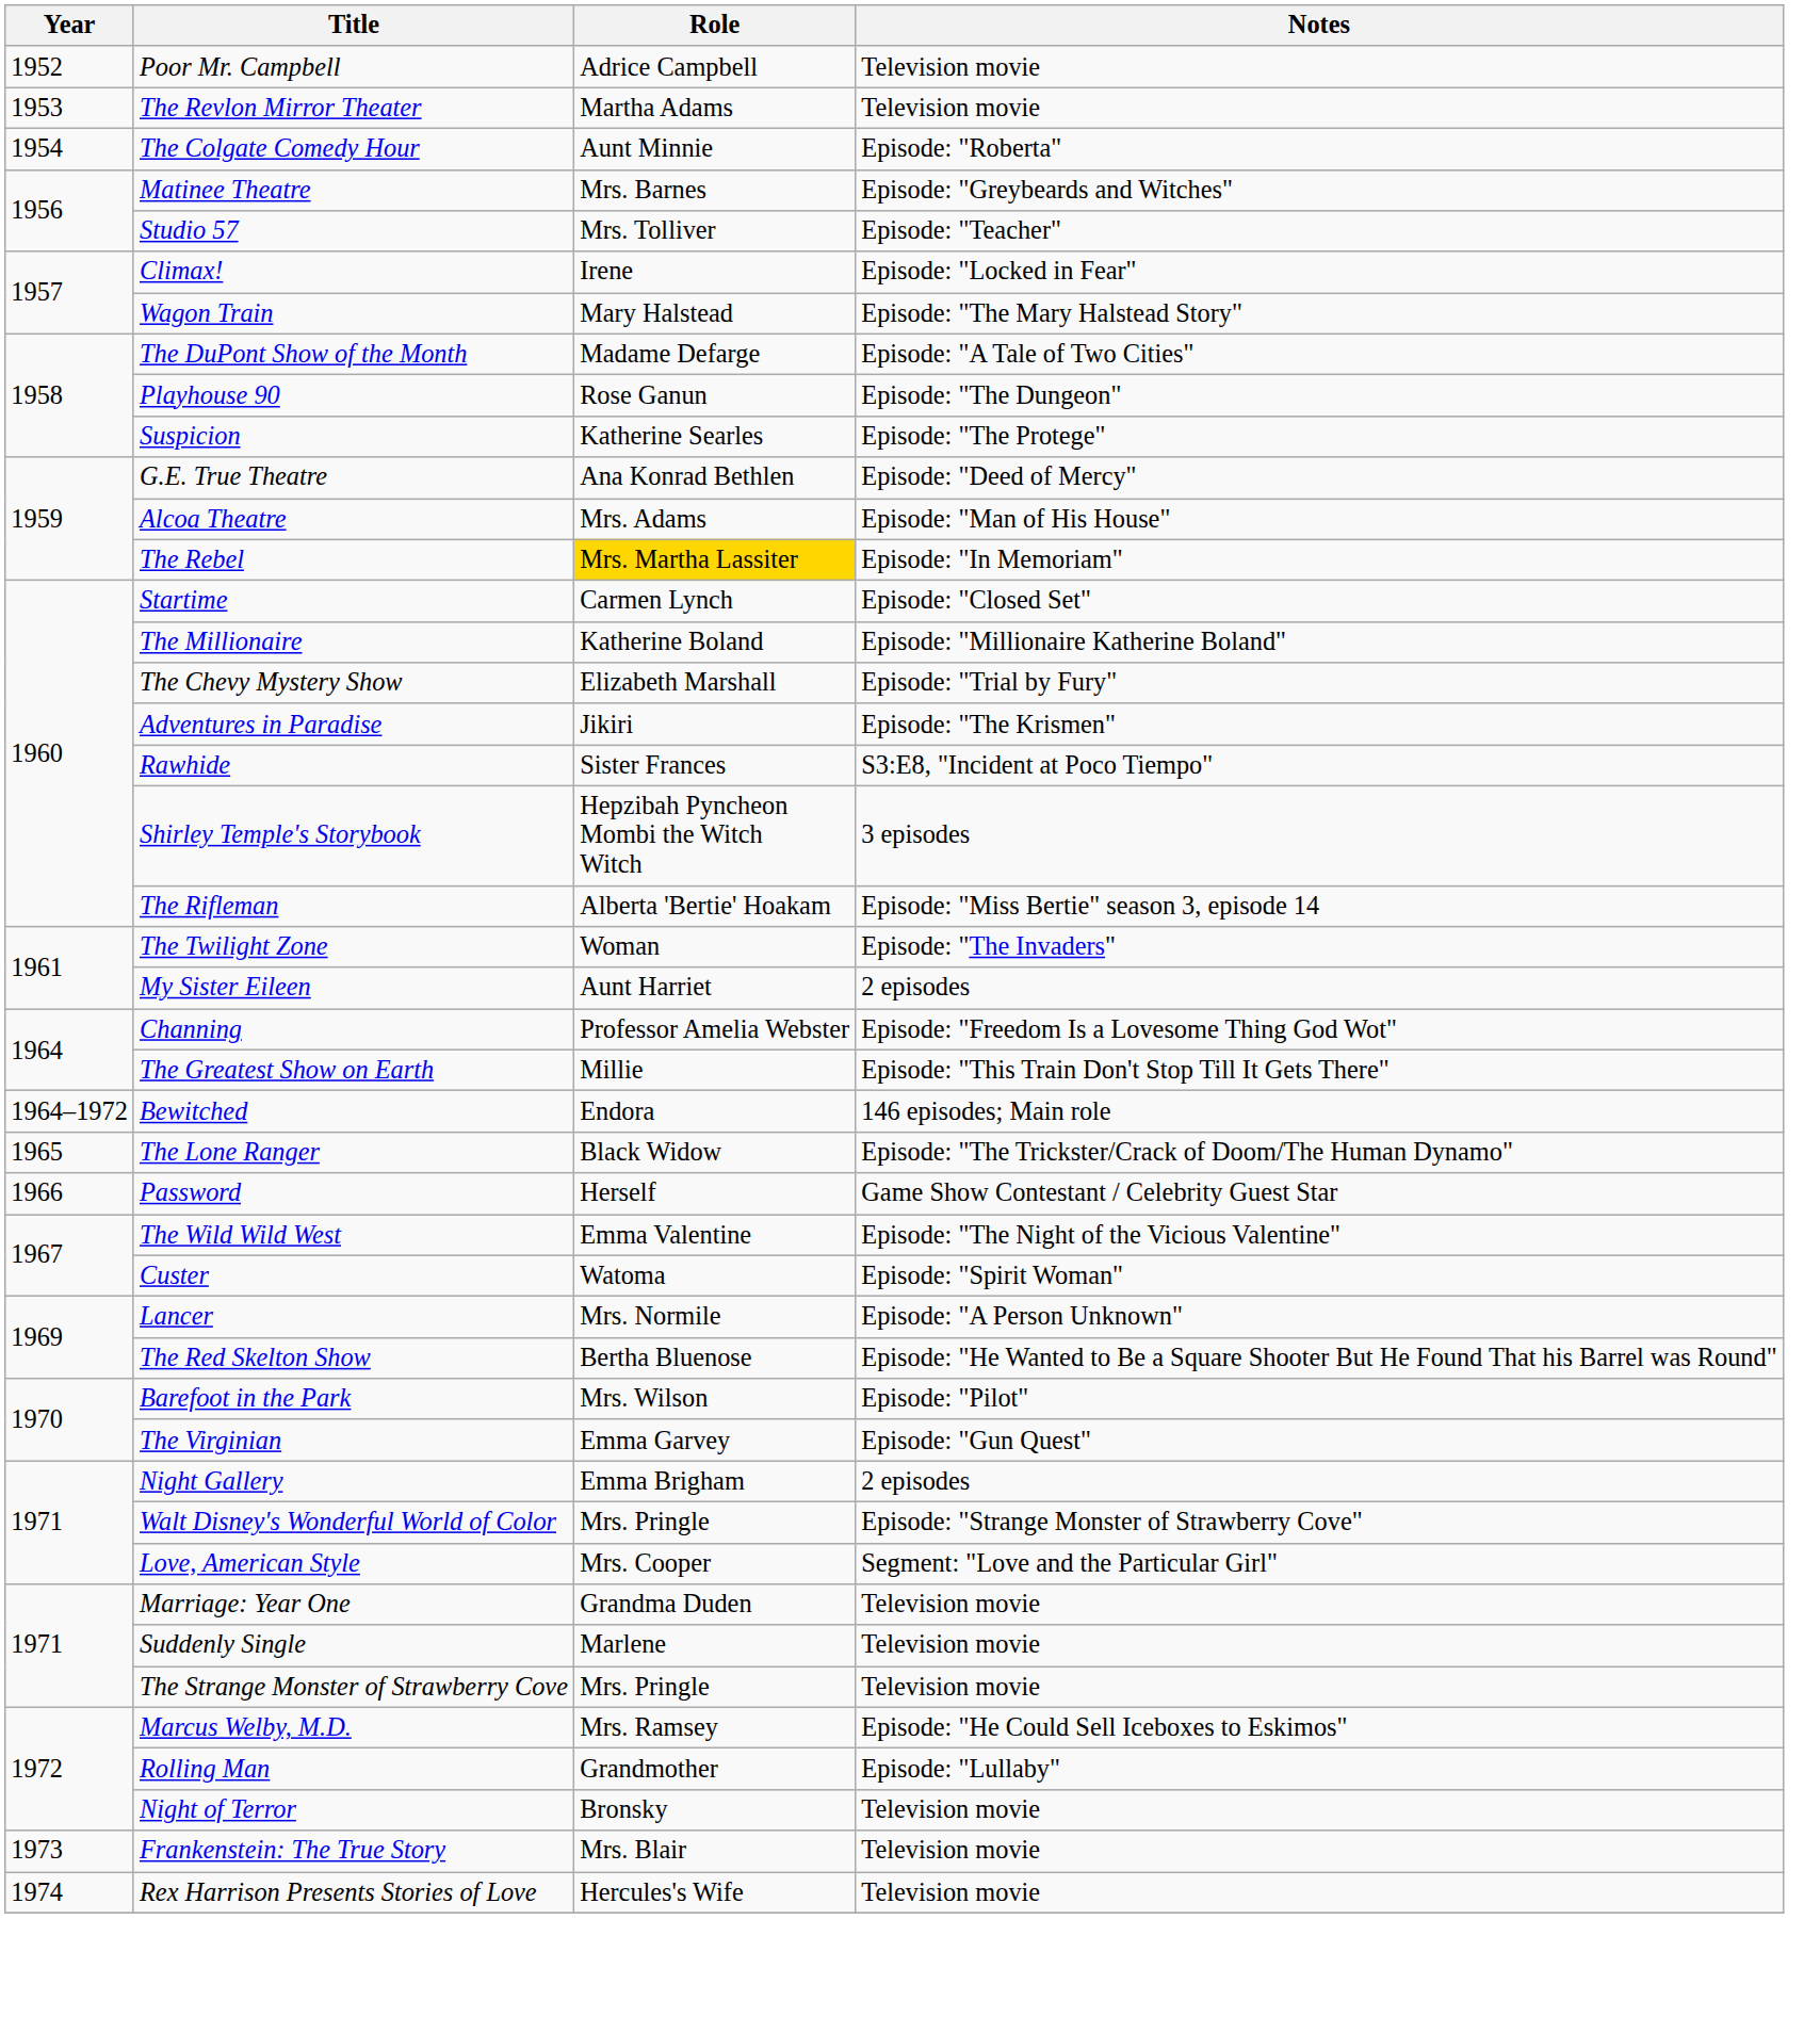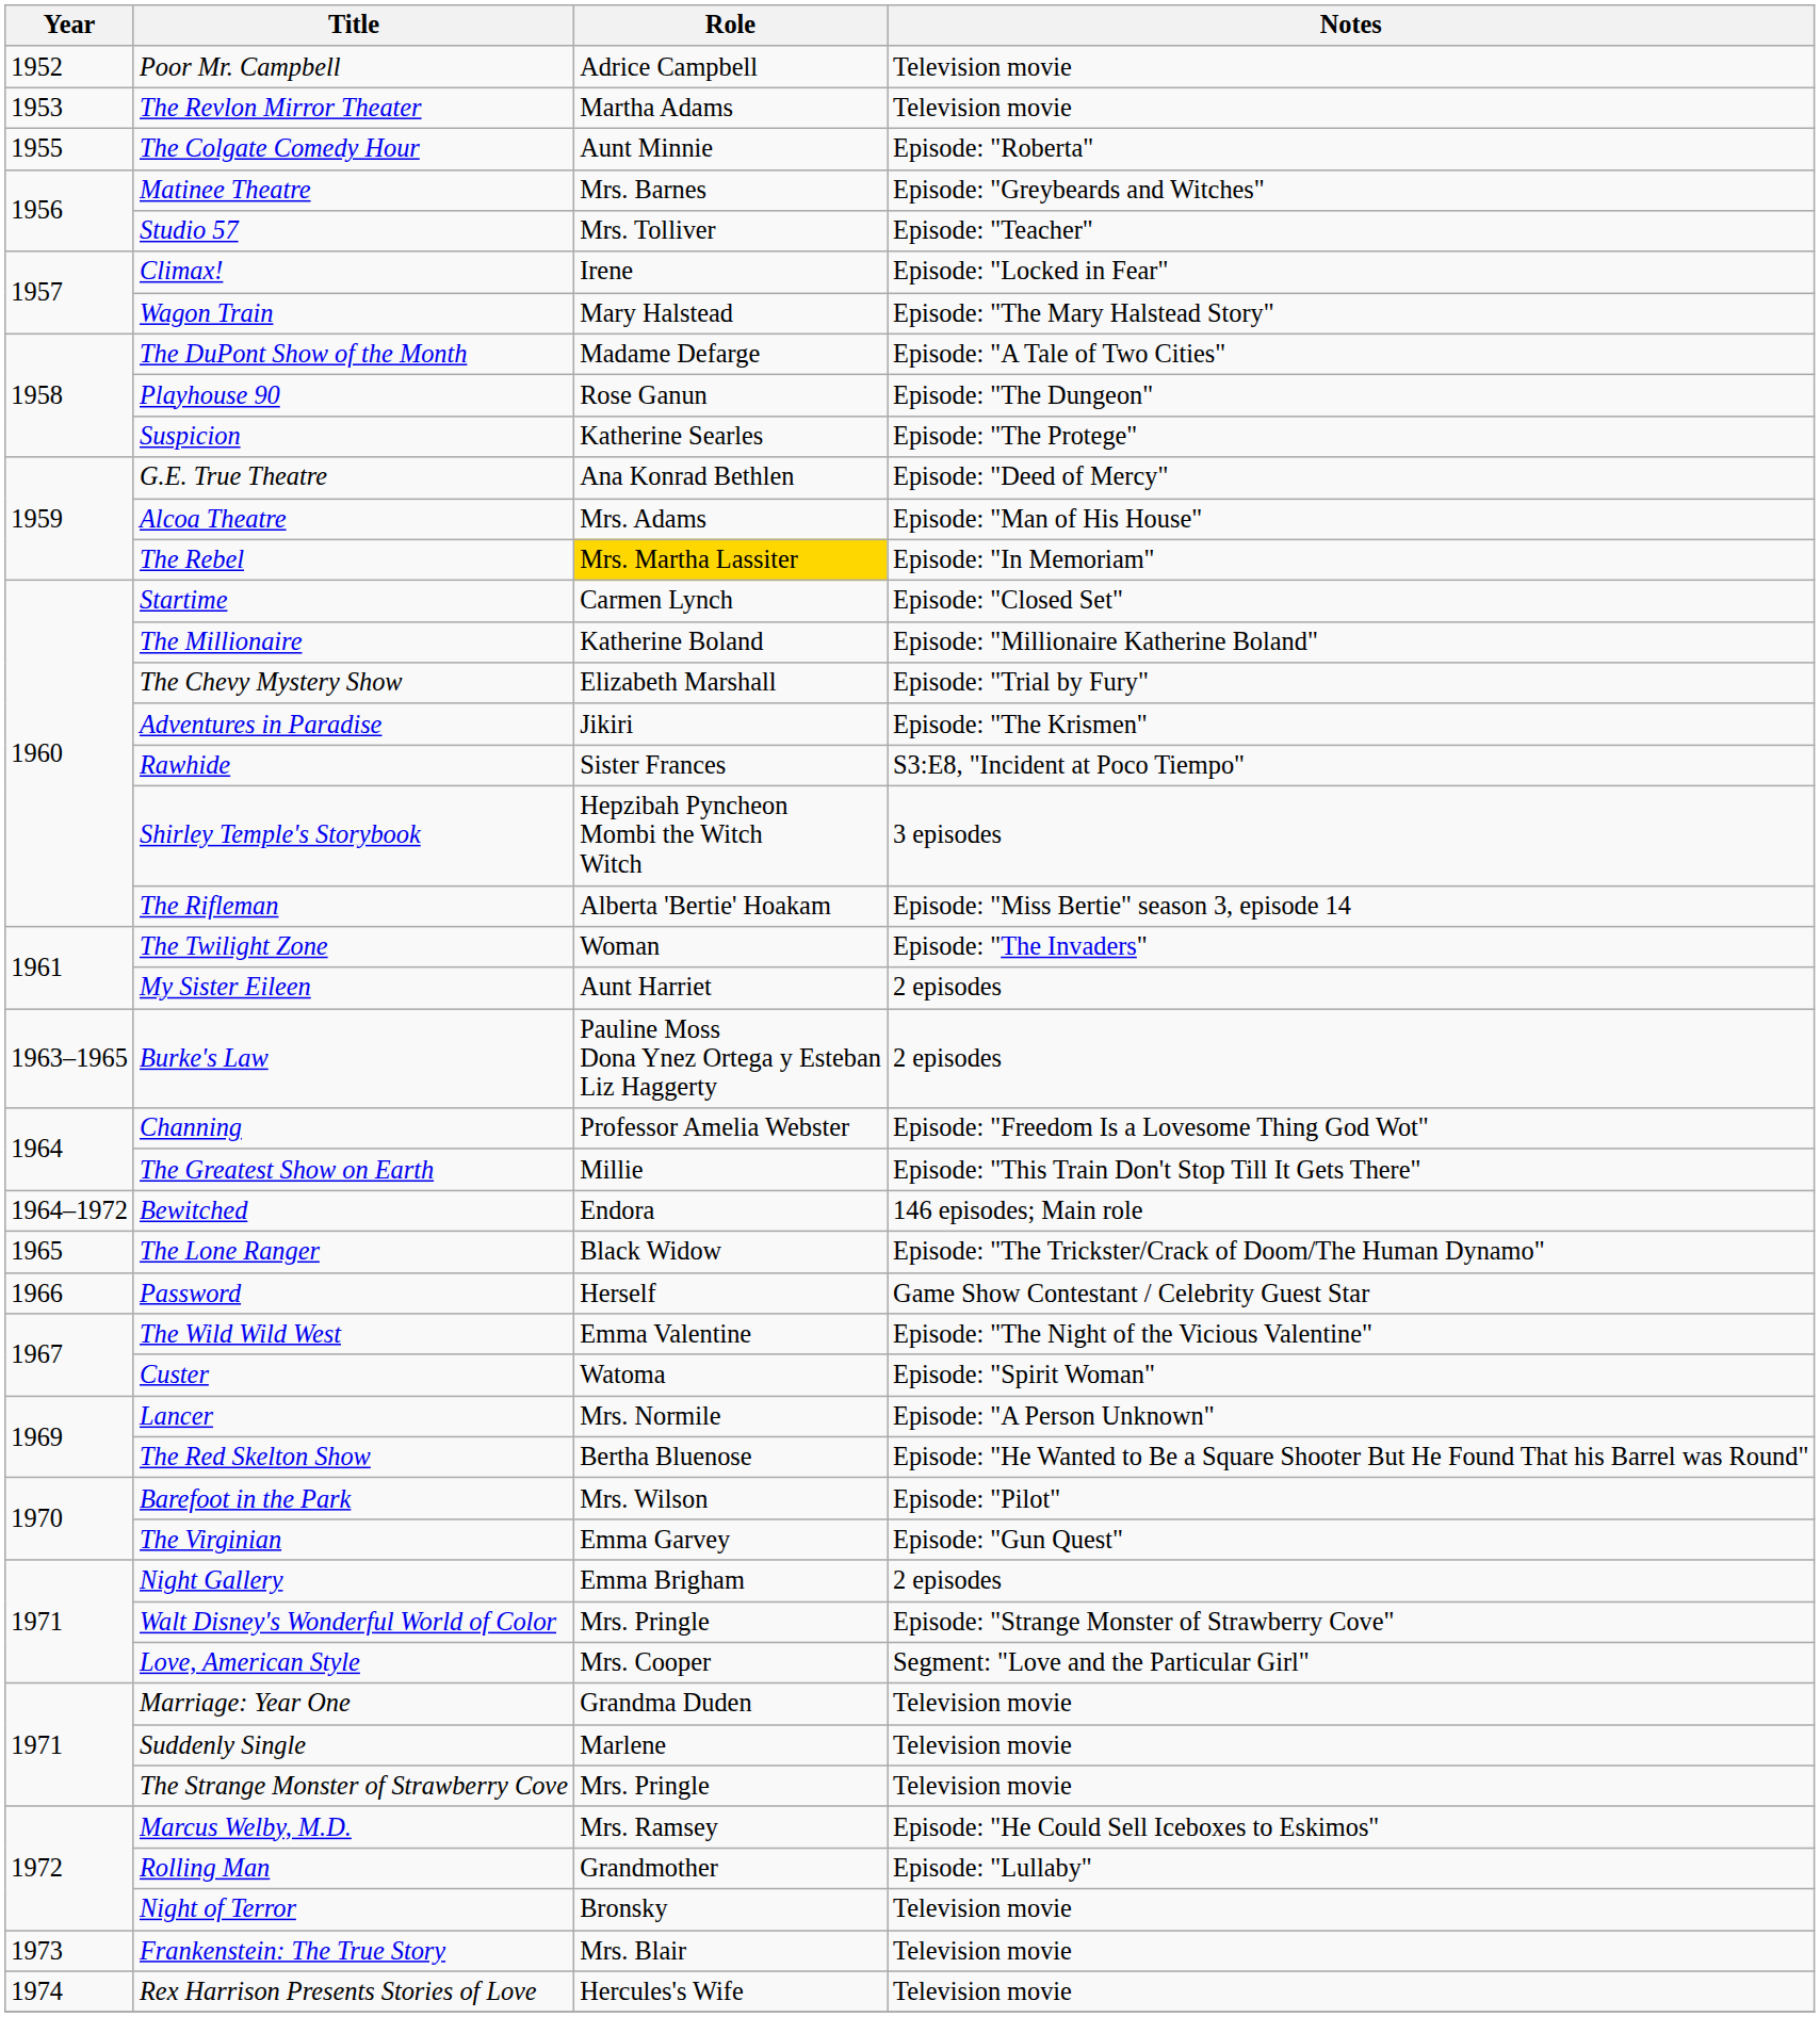The Colgate Comedy Hour | Year: 1954 -> 1955
+ row: 1963–1965 | Burke's Law | Pauline Moss Dona Ynez Ortega y Esteban Liz Haggerty | 2 episodes
